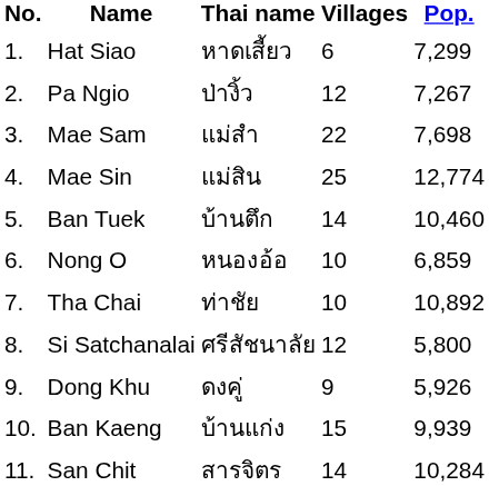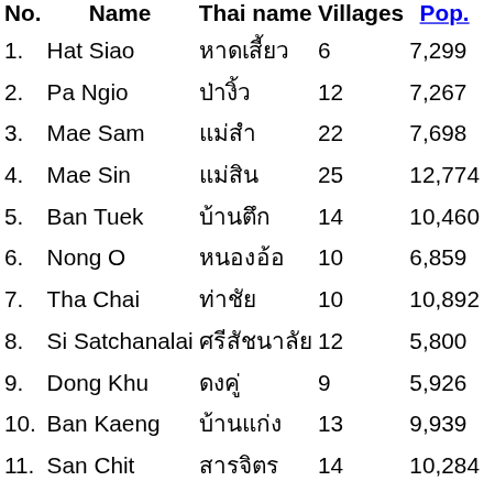Ban Kaeng | Villages: 15 -> 13
